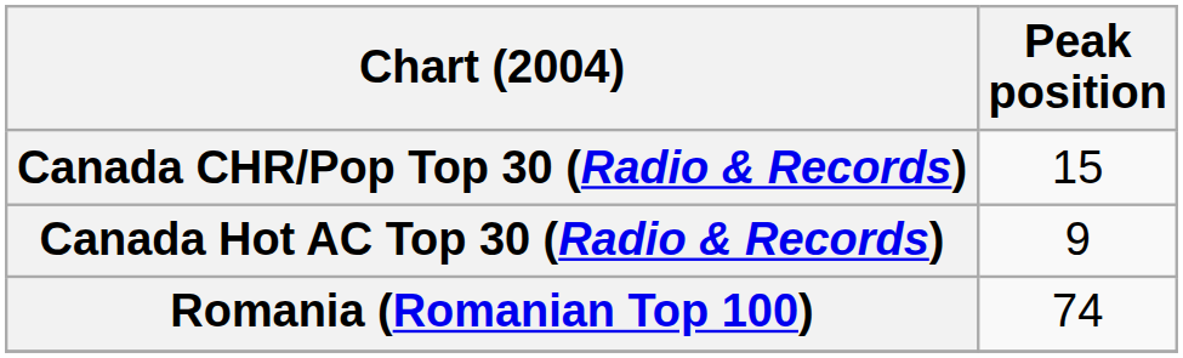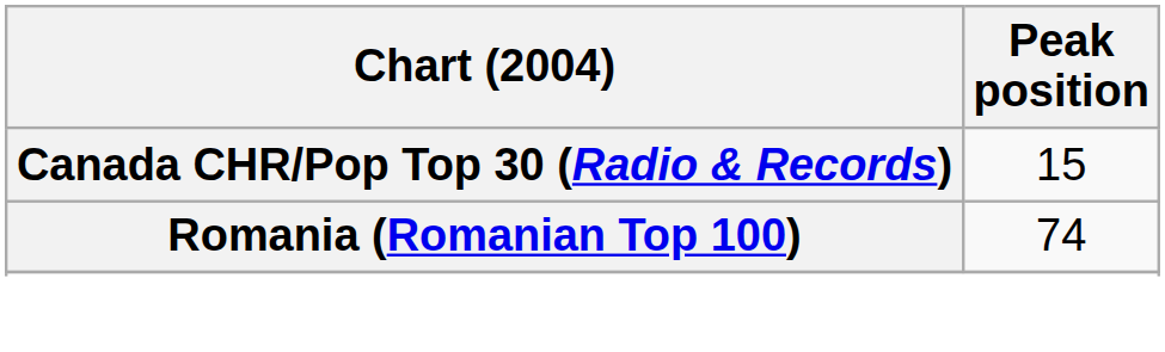- row: Canada Hot AC Top 30 (Radio & Records) | 9
